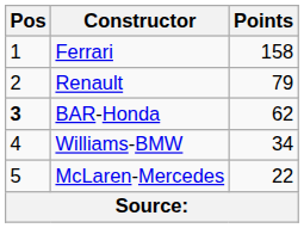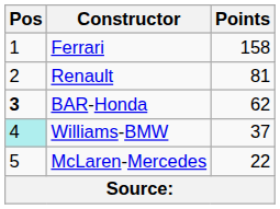Renault | Points: 79 -> 81
Williams-BMW | Pos: no background -> paleturquoise background
Williams-BMW | Points: 34 -> 37
